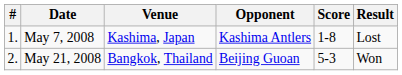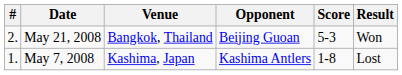rows swapped: May 7, 2008 <-> May 21, 2008
